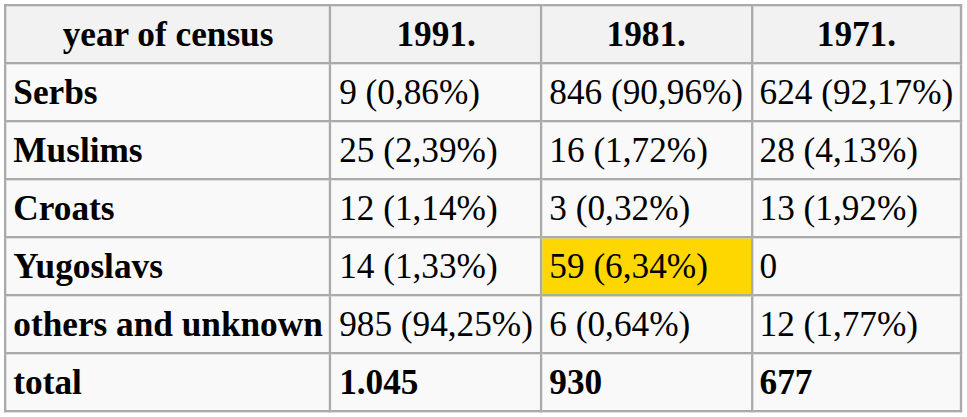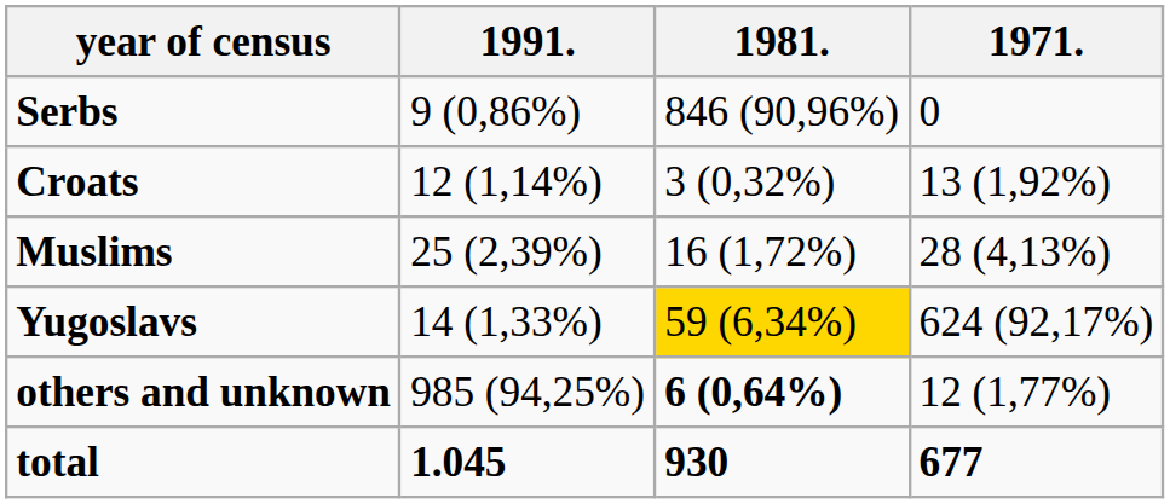Serbs | 1971.: 624 (92,17%) -> 0
rows swapped: Muslims <-> Croats
Yugoslavs | 1971.: 0 -> 624 (92,17%)
others and unknown | 1981.: normal -> bold
